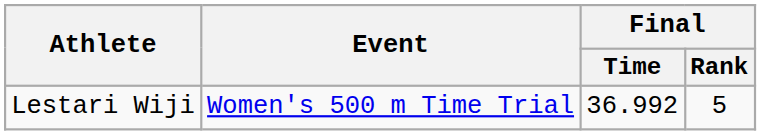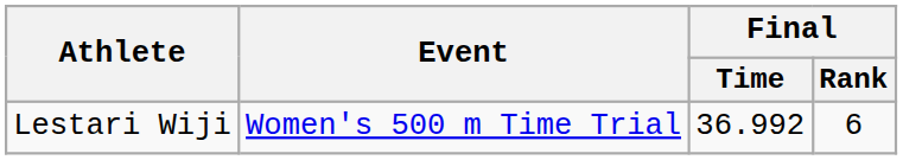Lestari Wiji | Final / Rank: 5 -> 6
